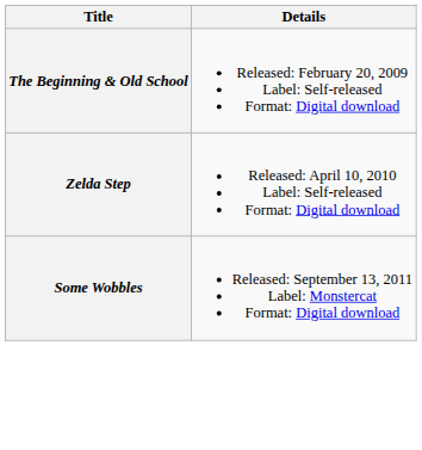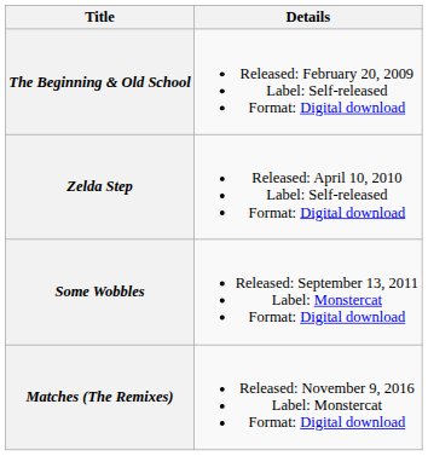+ row: Matches (The Remixes) | Released: November 9, 2016 Label: Monstercat Format: Digital download
